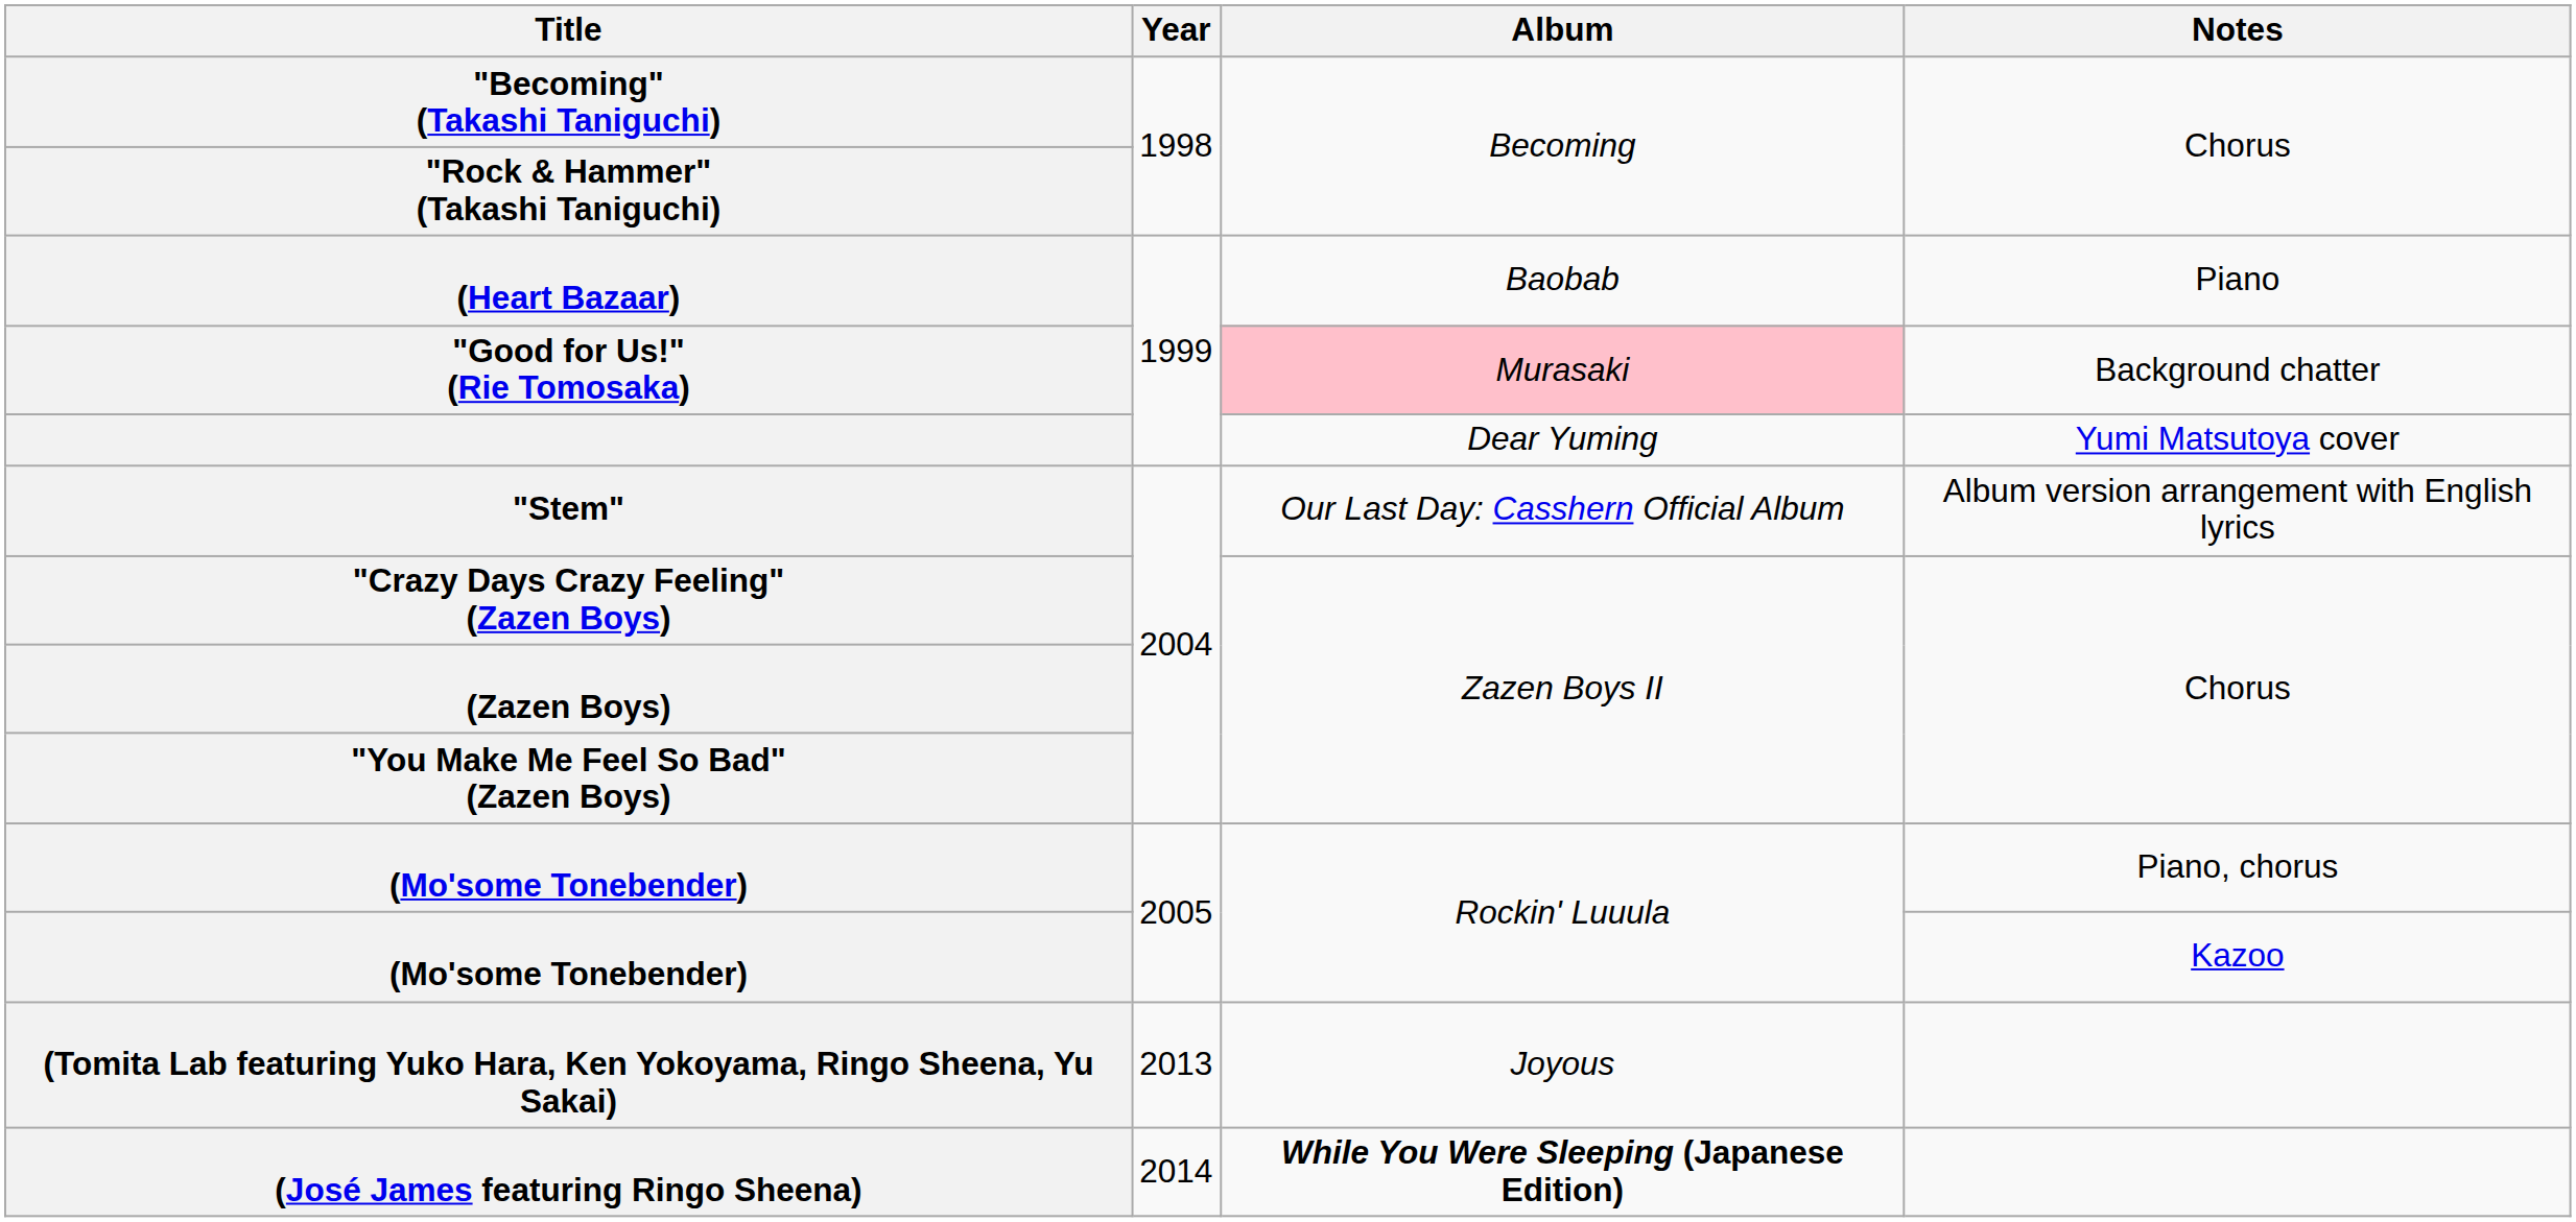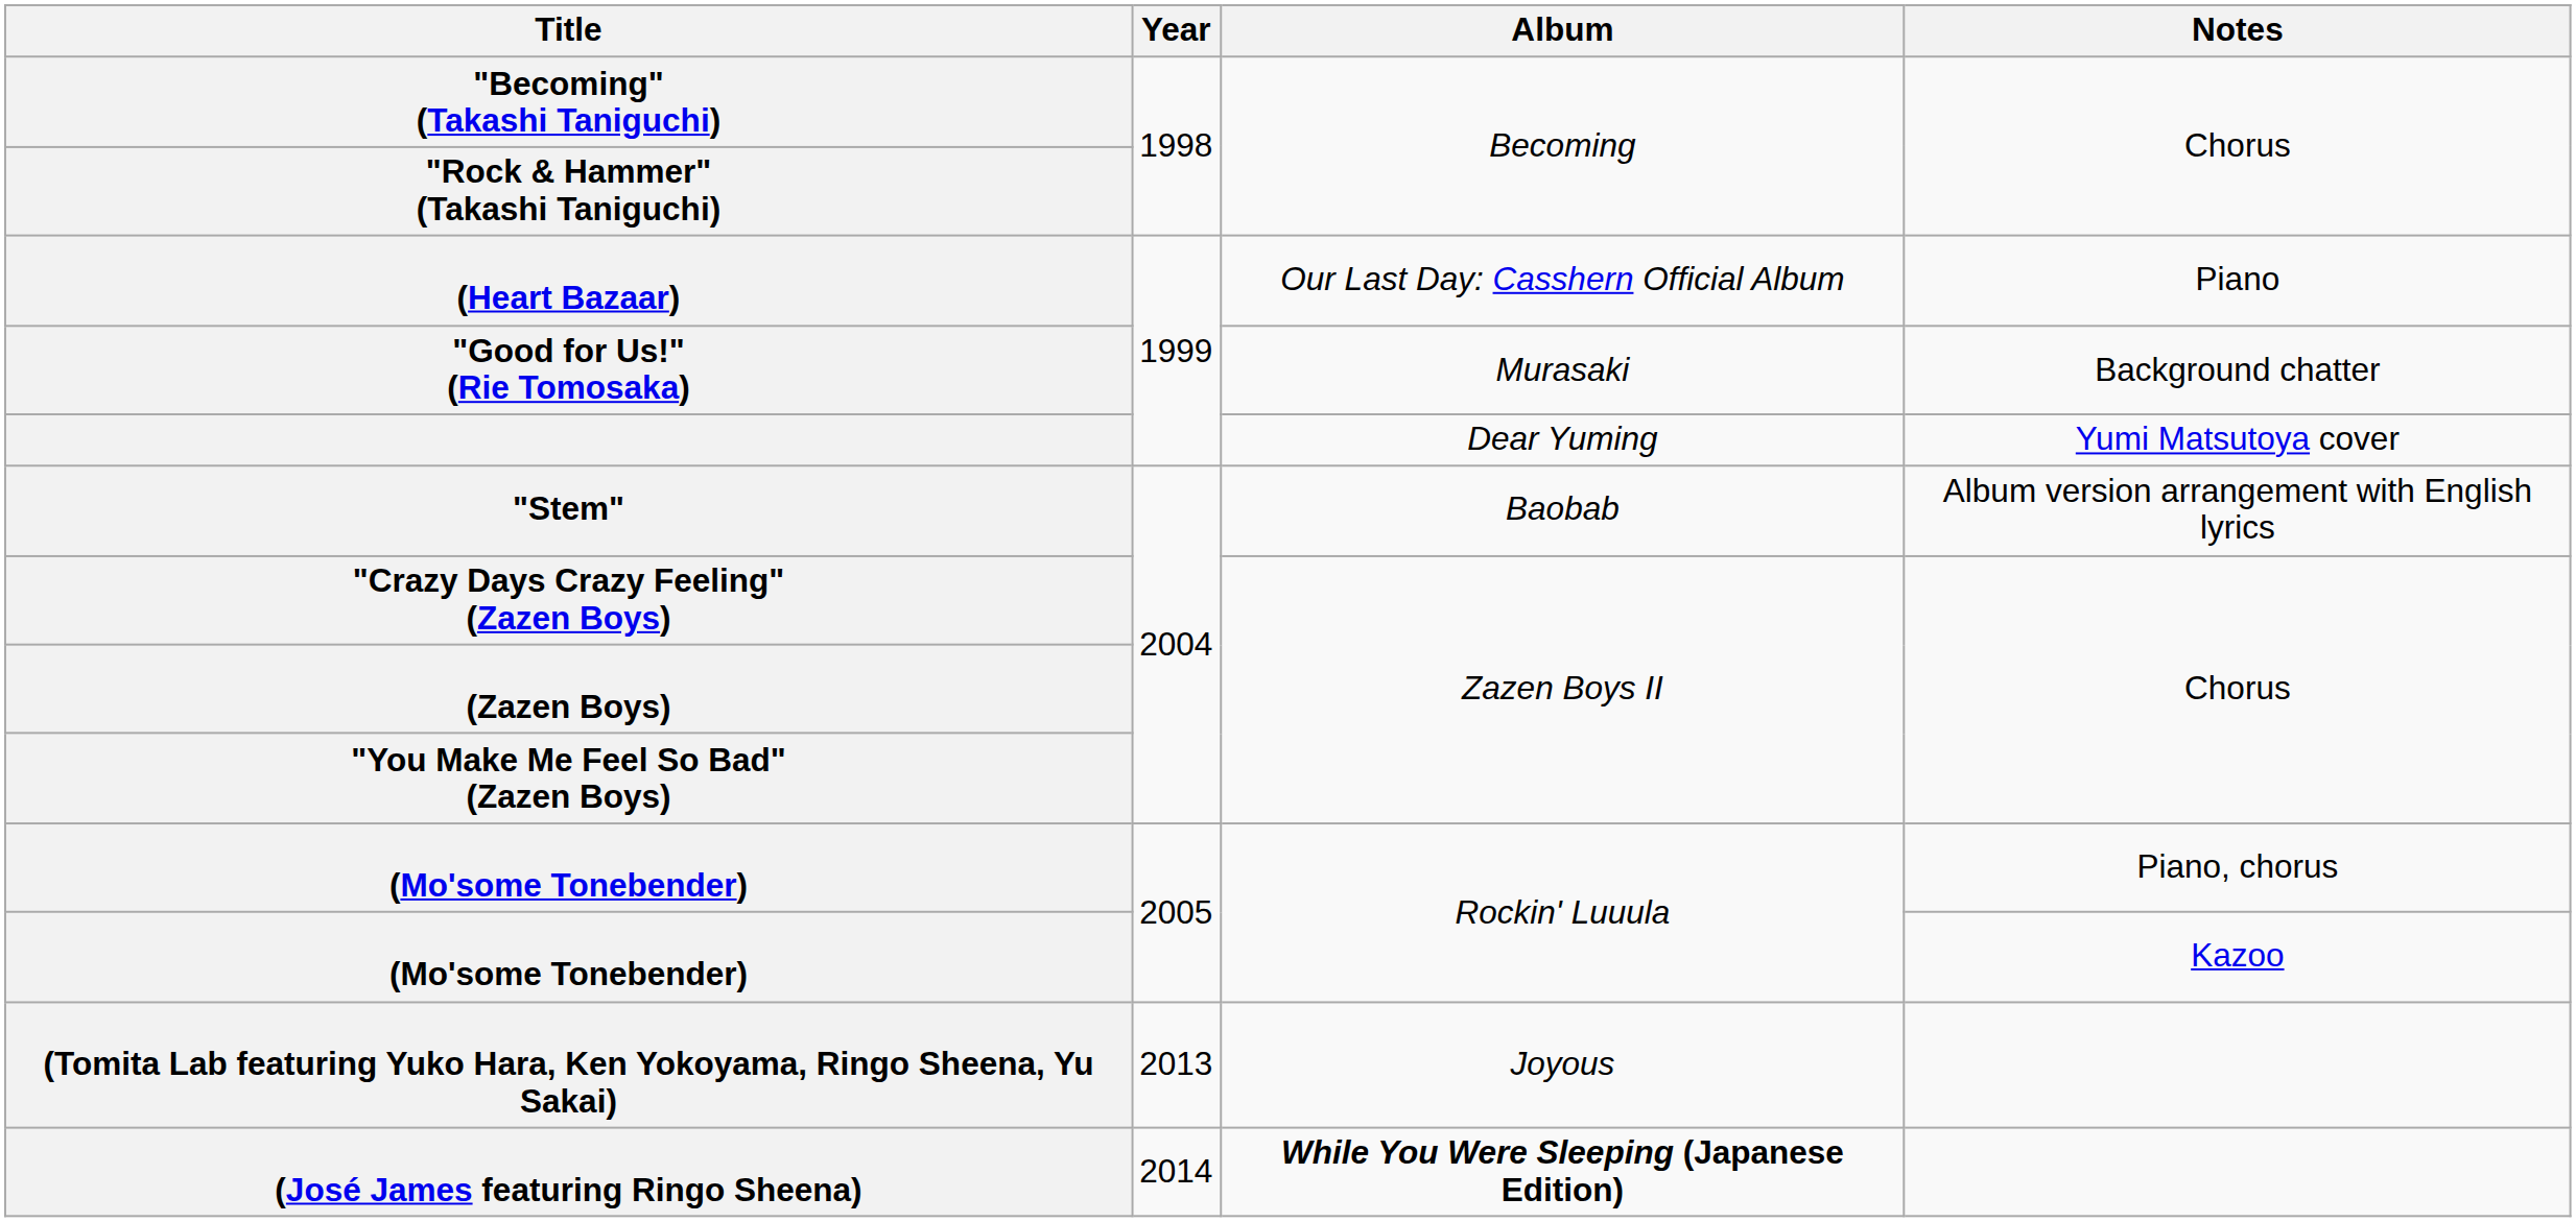(Heart Bazaar) | Album: Baobab -> Our Last Day: Casshern Official Album
"Good for Us!" (Rie Tomosaka) | Album: pink background -> no background
"Stem" | Album: Our Last Day: Casshern Official Album -> Baobab
